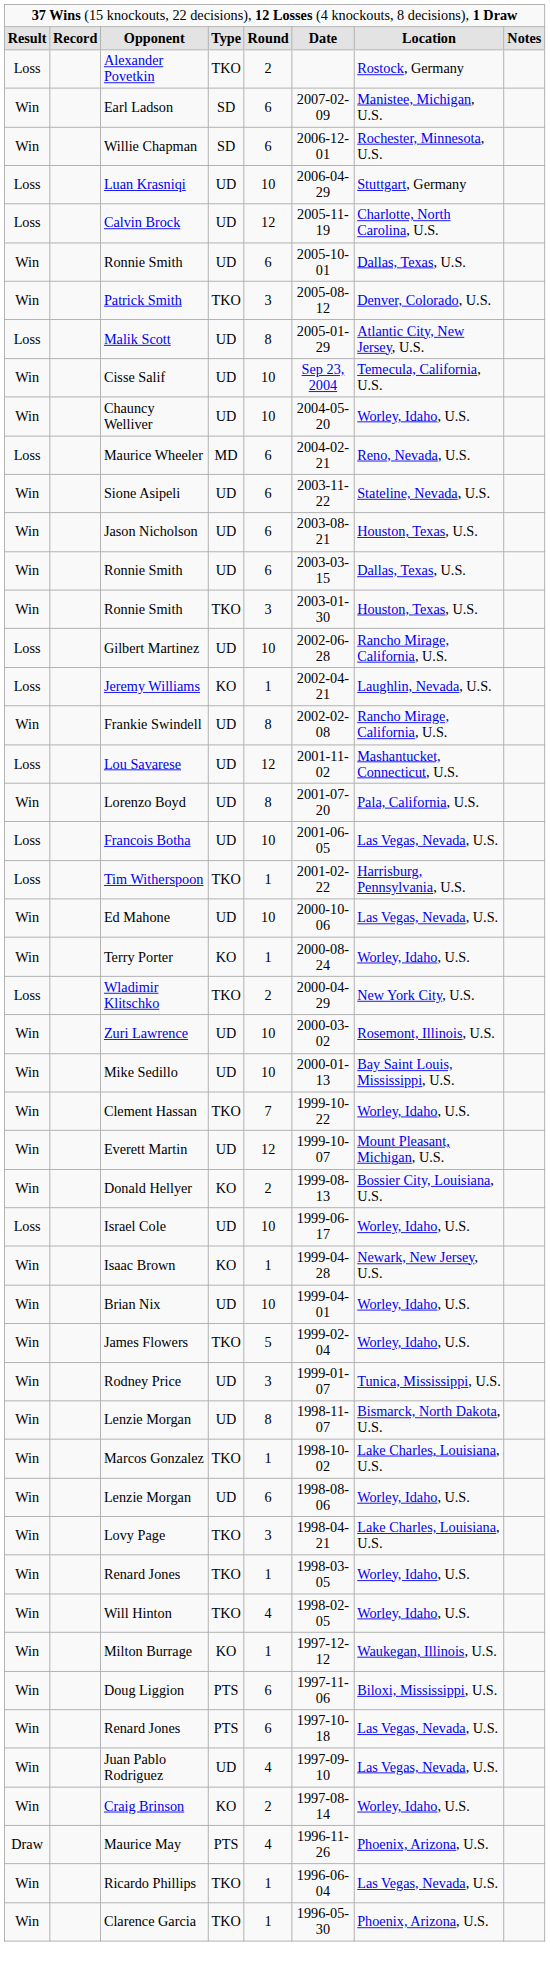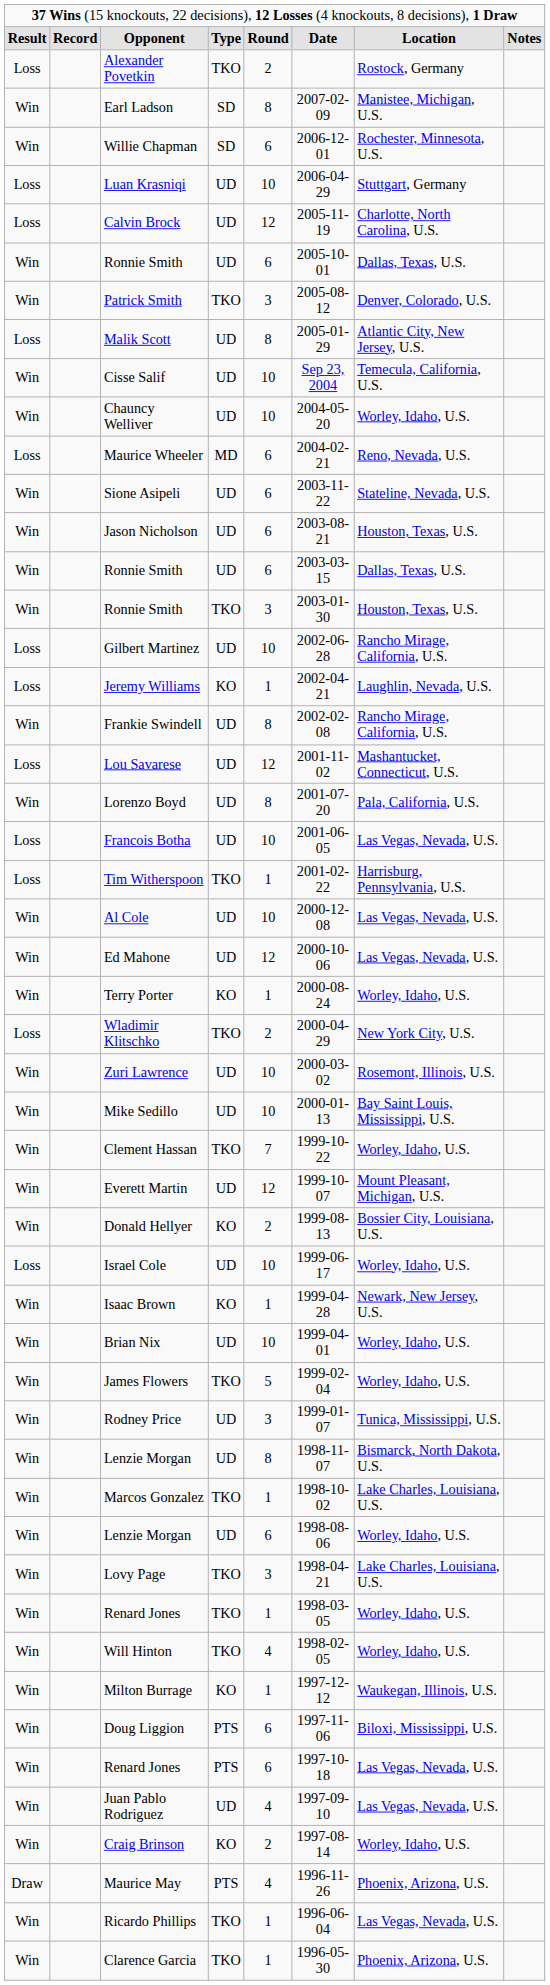Earl Ladson | column 5: 6 -> 8
+ row: Win | Al Cole | UD | 10 | 2000-12-08 | Las Vegas, Nevada, U.S.
Ed Mahone | column 5: 10 -> 12
